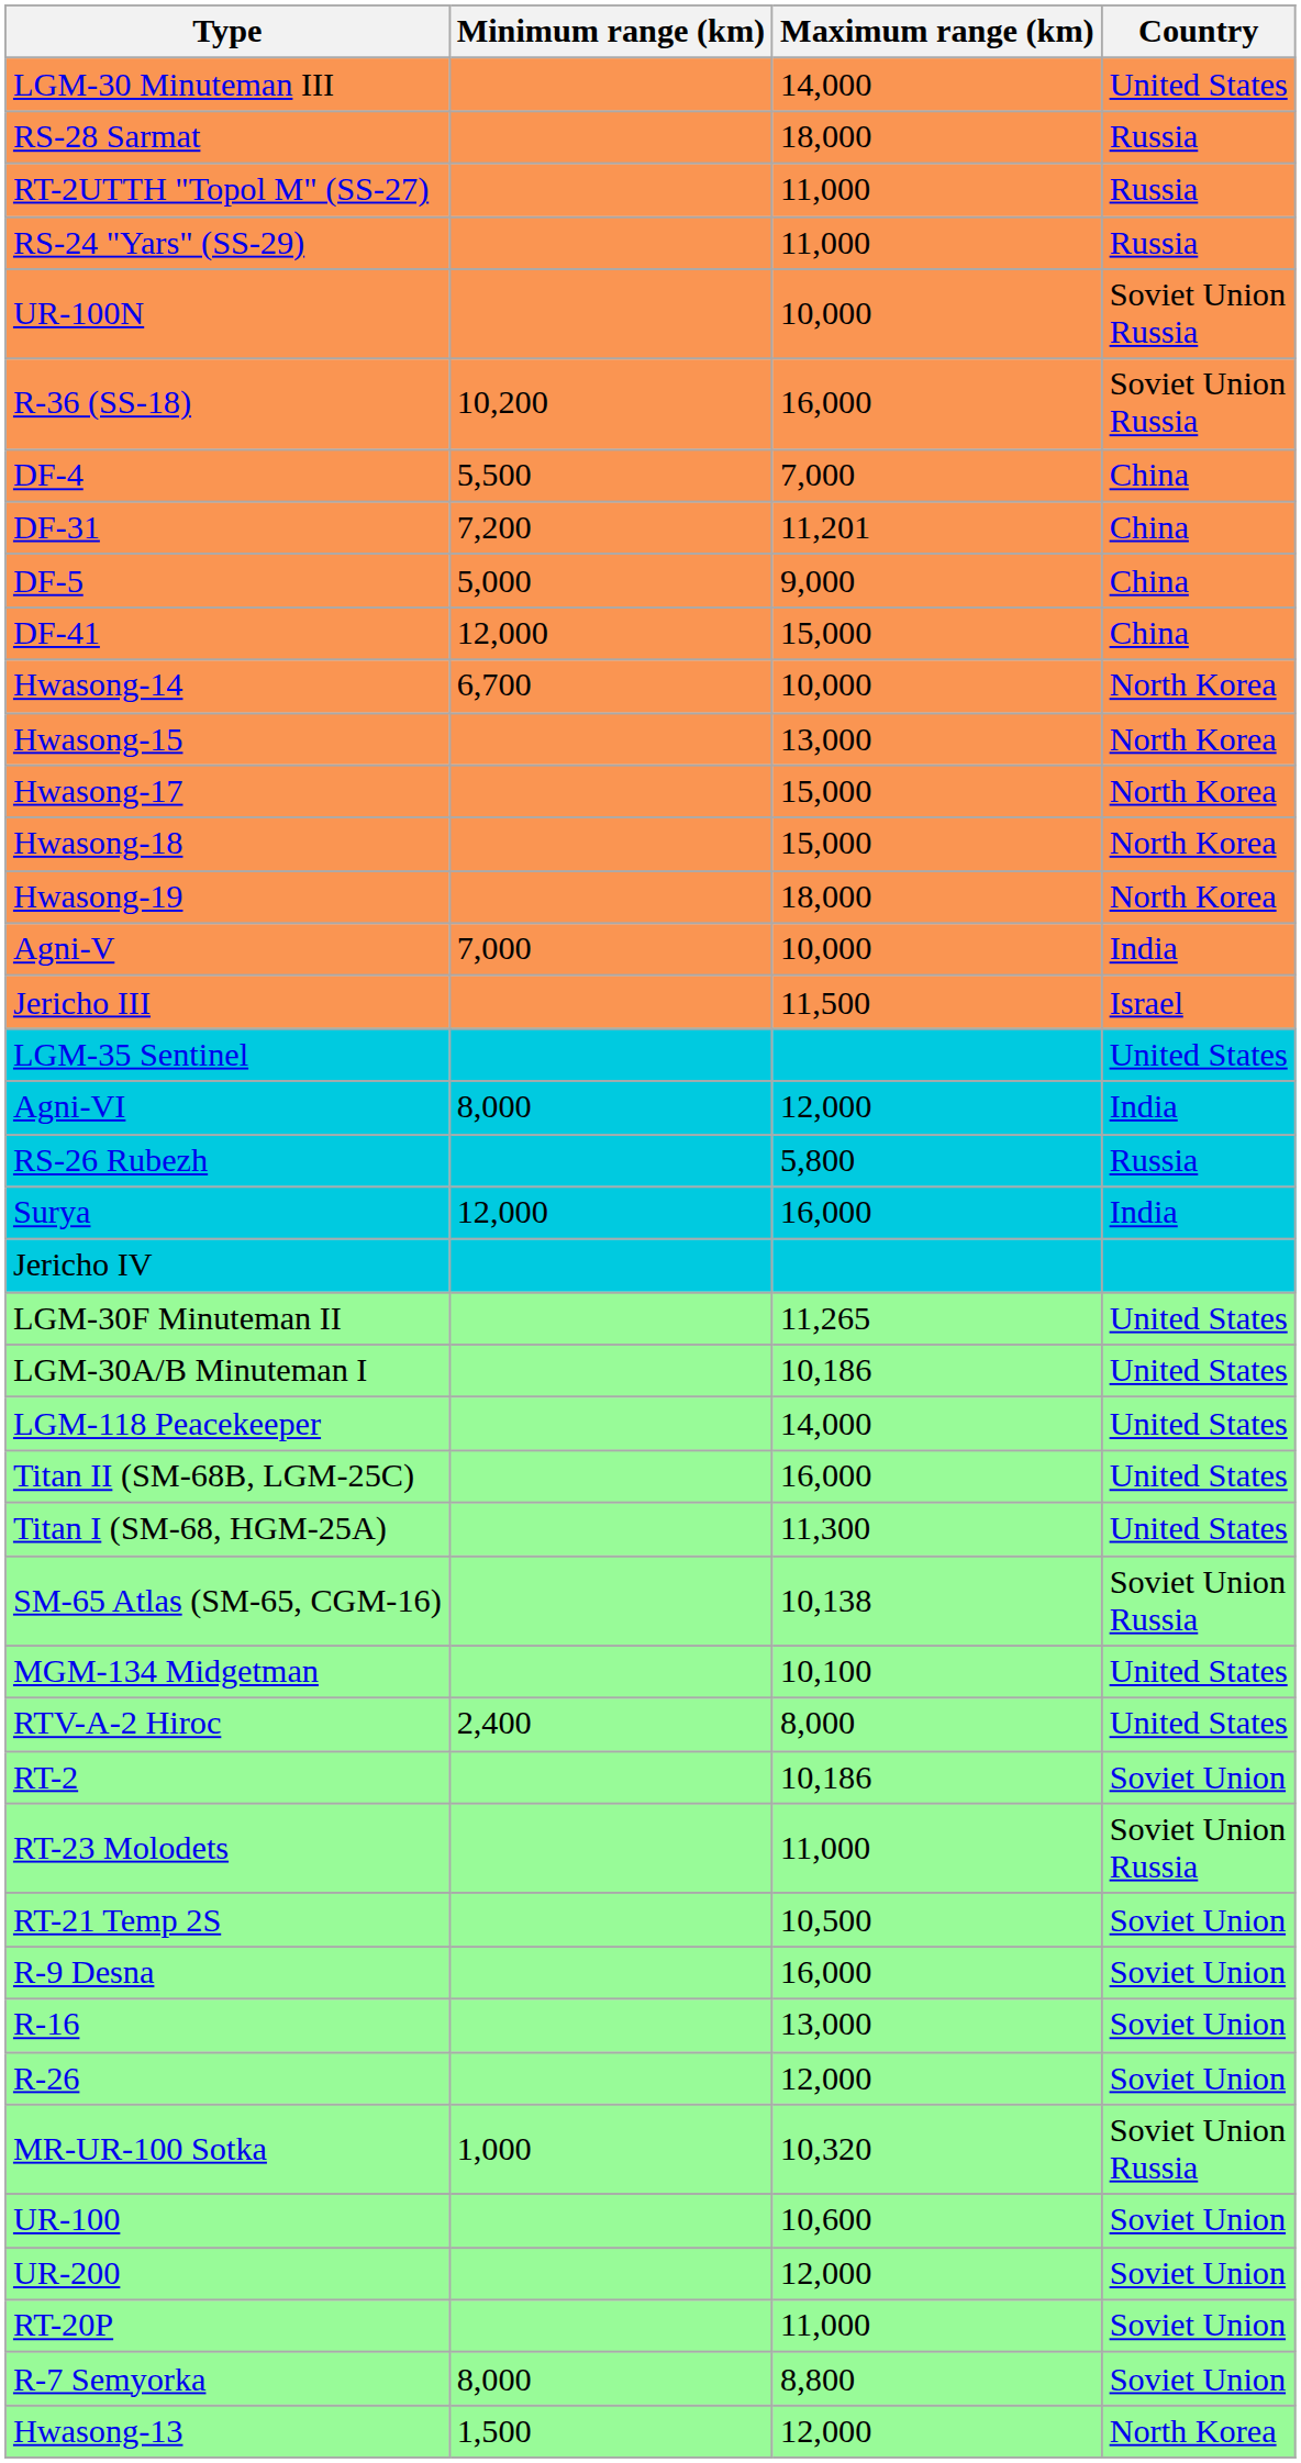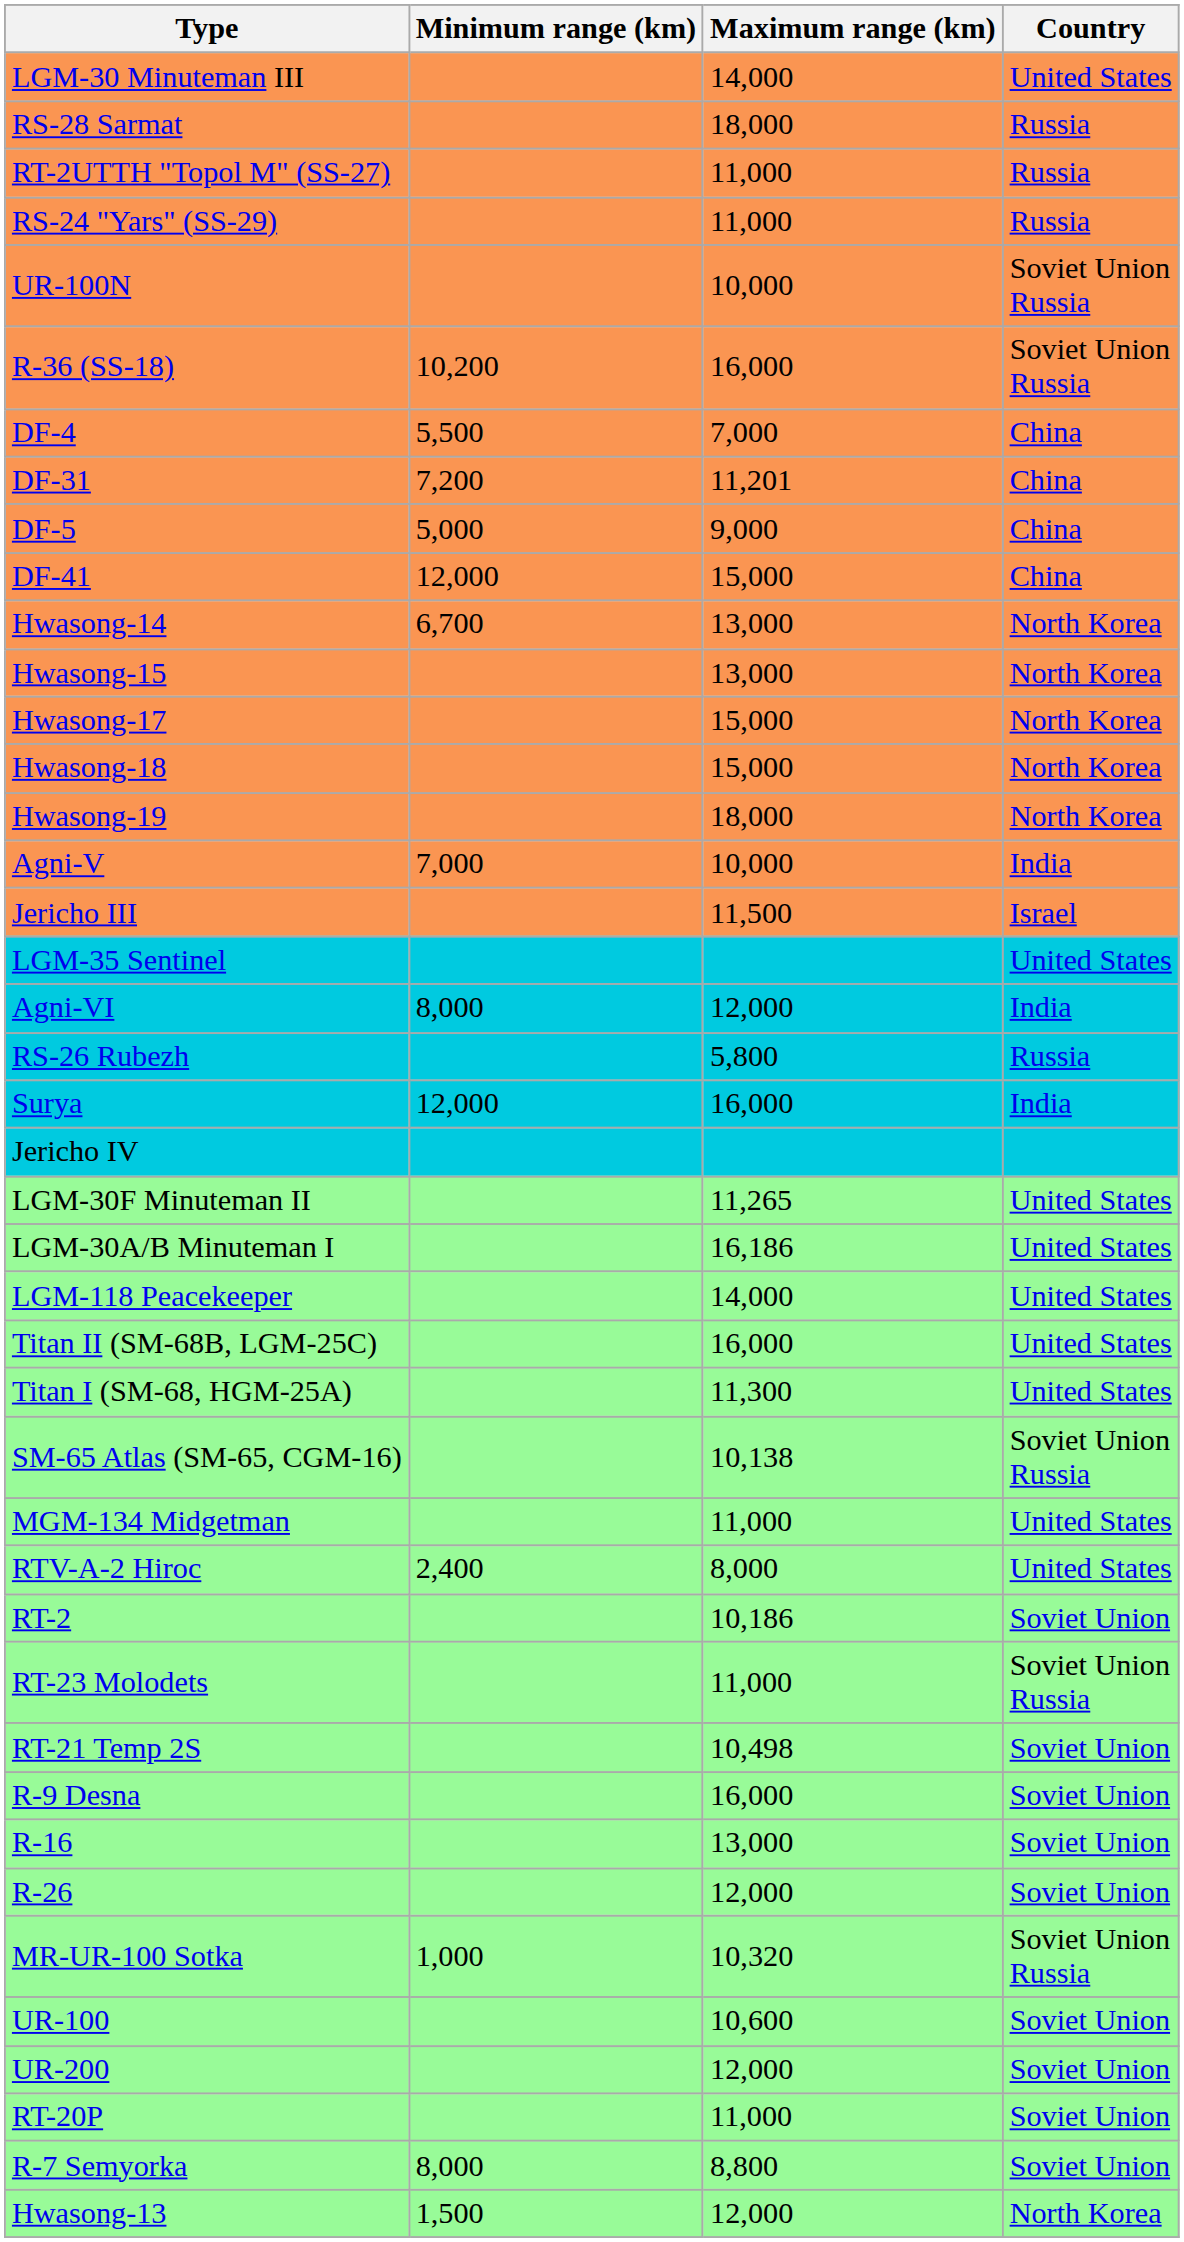Hwasong-14 | Maximum range (km): 10,000 -> 13,000
LGM-30A/B Minuteman I | Maximum range (km): 10,186 -> 16,186
MGM-134 Midgetman | Maximum range (km): 10,100 -> 11,000
RT-21 Temp 2S | Maximum range (km): 10,500 -> 10,498
